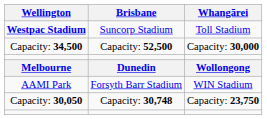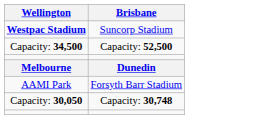- column: Whangārei | Toll Stadium | Capacity: 30,000 | Wollongong | WIN Stadium | Capacity: 23,750
